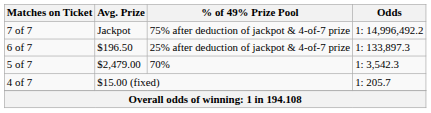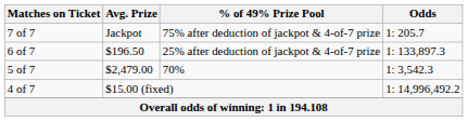7 of 7 | Odds: 1: 14,996,492.2 -> 1: 205.7
4 of 7 | Odds: 1: 205.7 -> 1: 14,996,492.2
